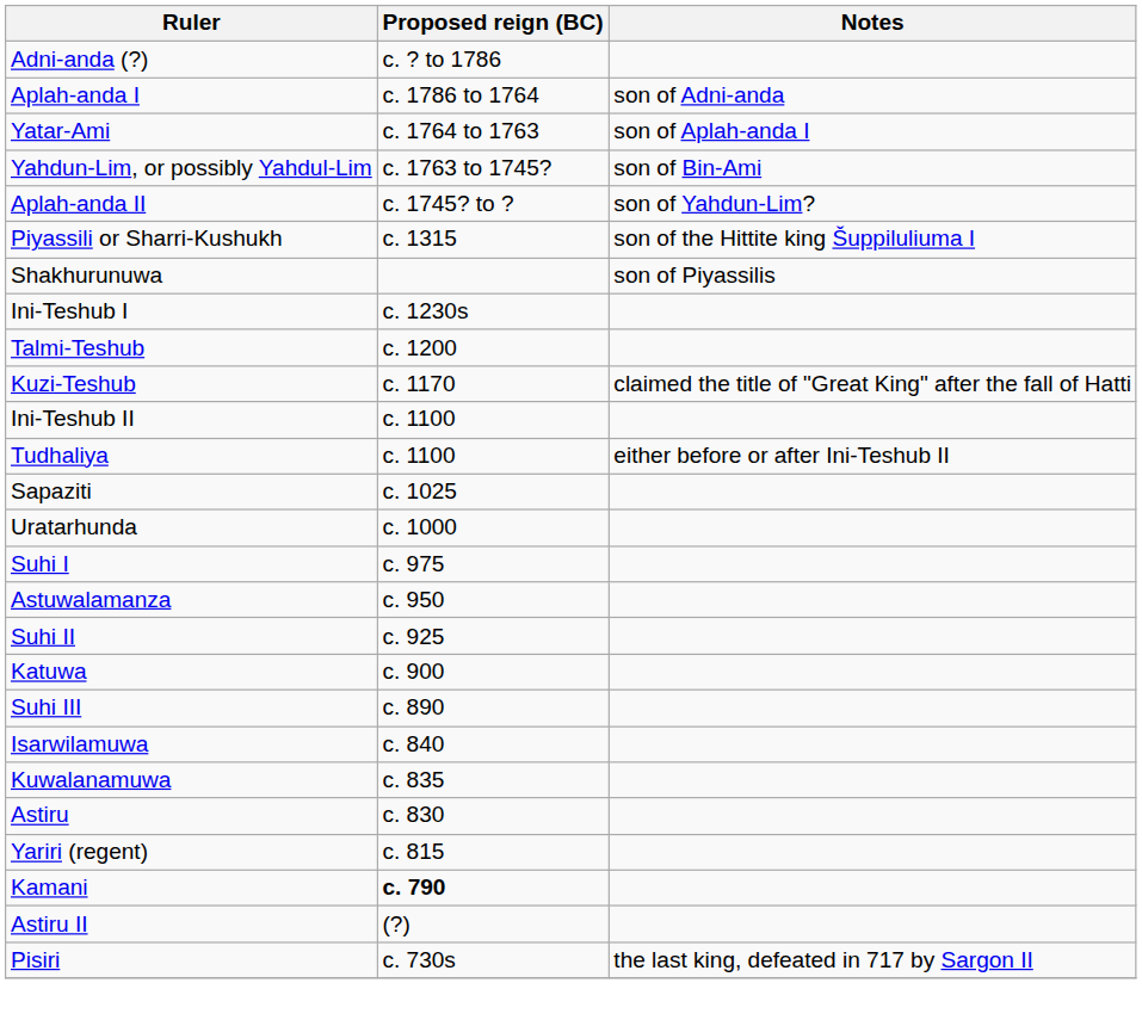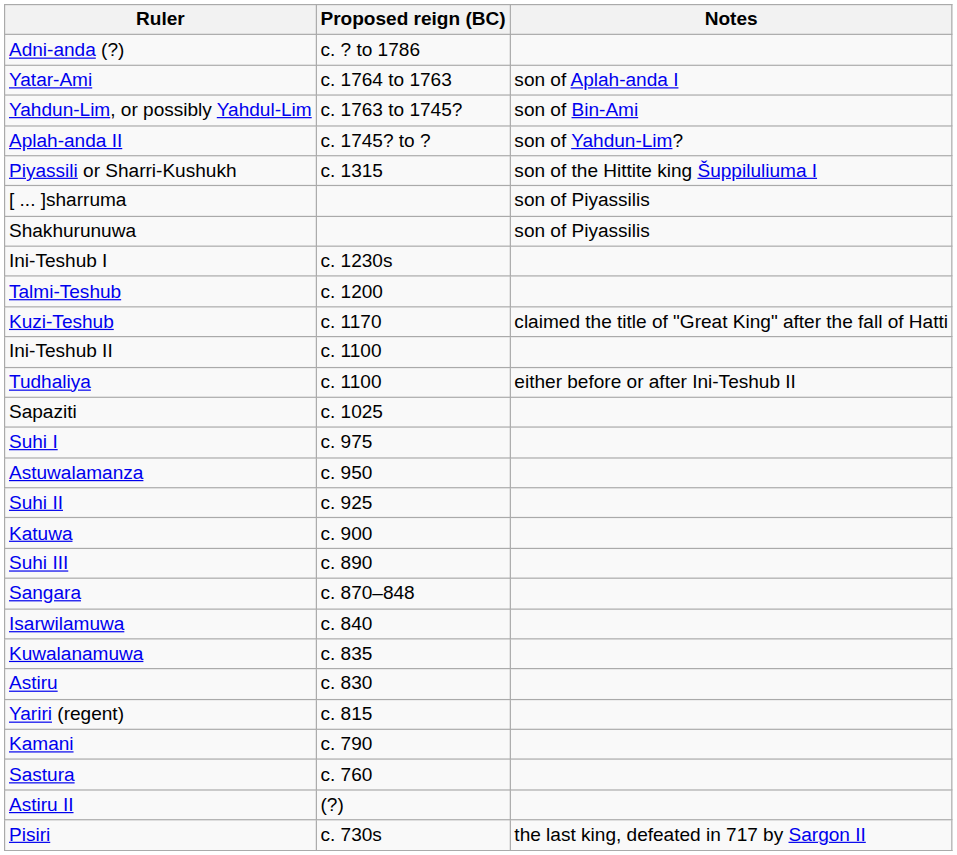- row: Aplah-anda I | c. 1786 to 1764 | son of Adni-anda
+ row: [ ... ]sharruma | son of Piyassilis
- row: Uratarhunda | c. 1000
+ row: Sangara | c. 870–848
Kamani | Proposed reign (BC): bold -> normal
+ row: Sastura | c. 760
